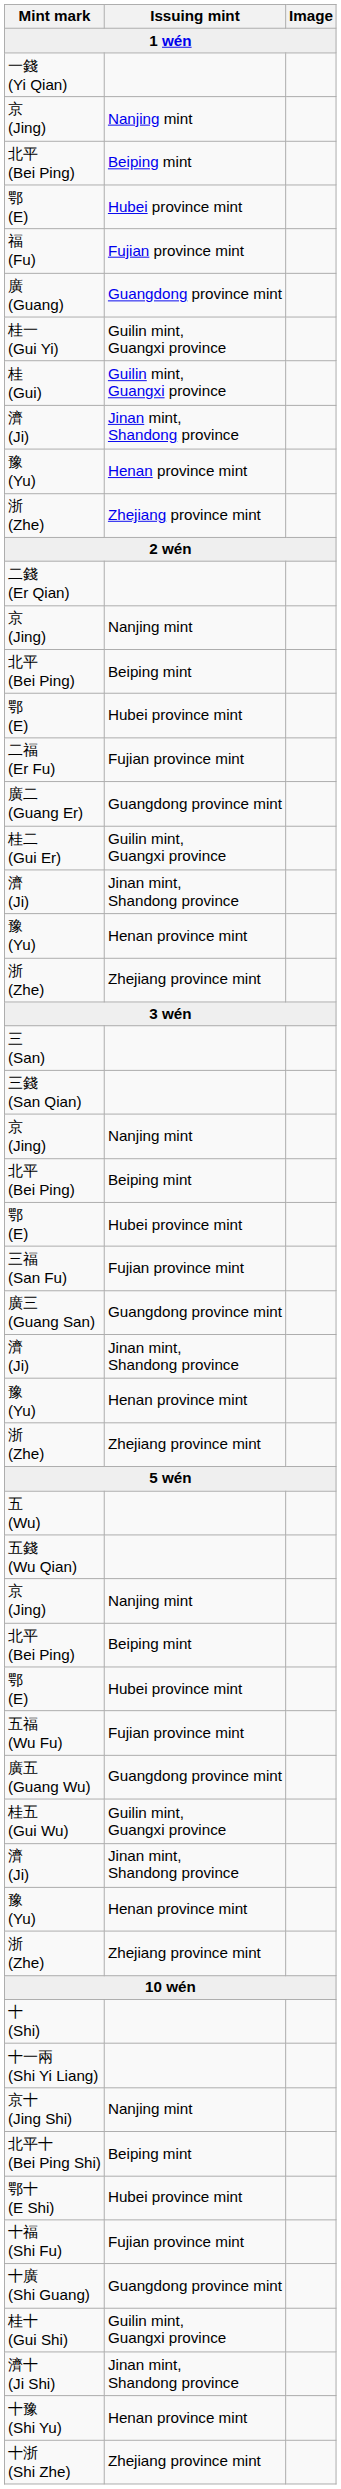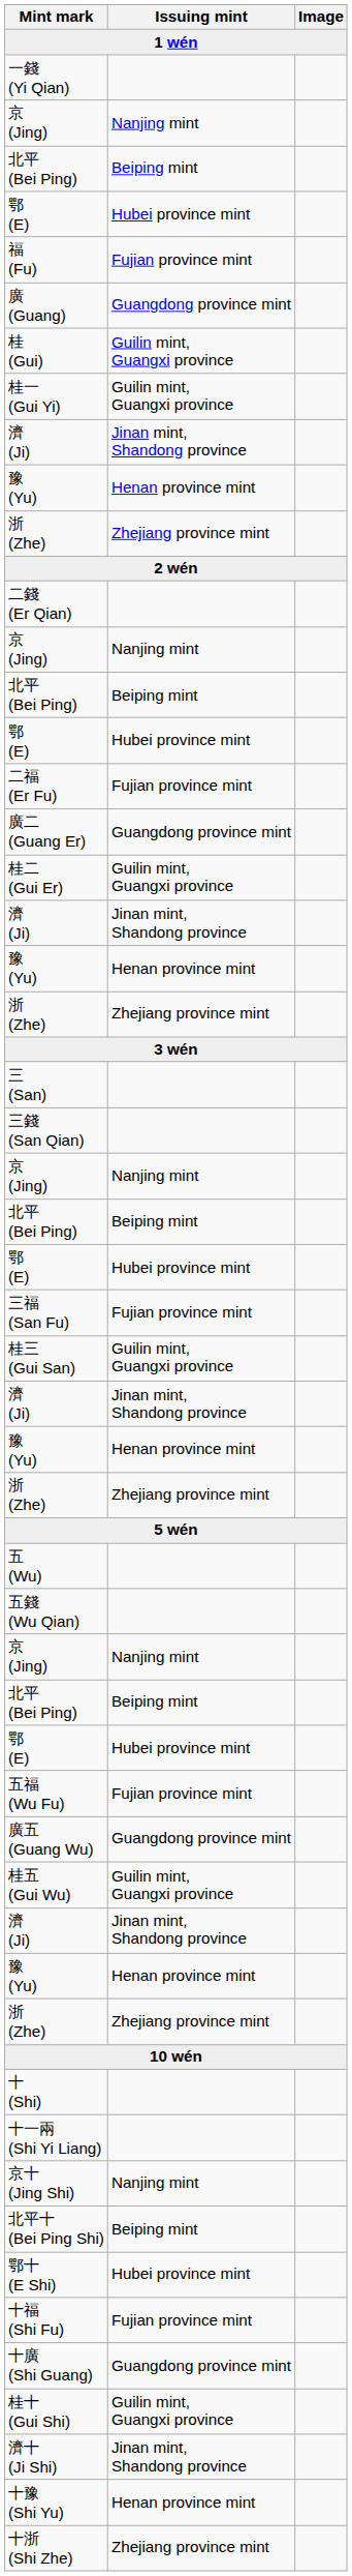rows swapped: 桂 (Gui) <-> 桂一 (Gui Yi)
- row: 廣三 (Guang San) | Guangdong province mint
+ row: 桂三 (Gui San) | Guilin mint, Guangxi province
